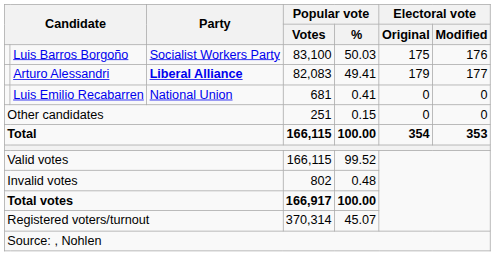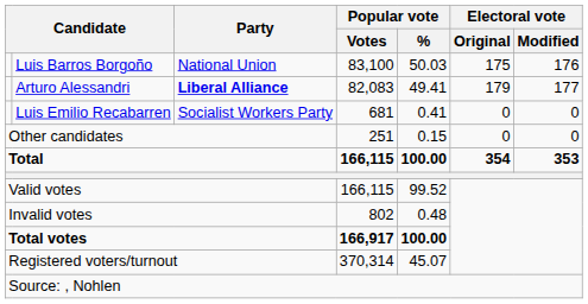Luis Barros Borgoño | Party: Socialist Workers Party -> National Union
Luis Emilio Recabarren | Party: National Union -> Socialist Workers Party
